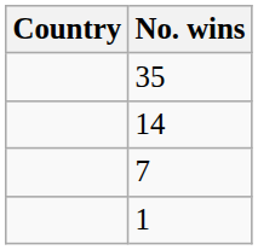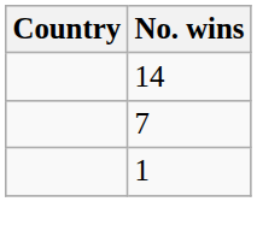- row: 35
